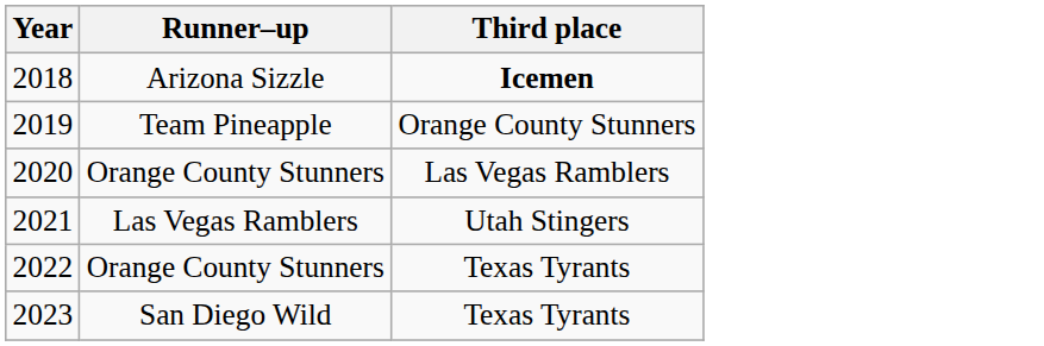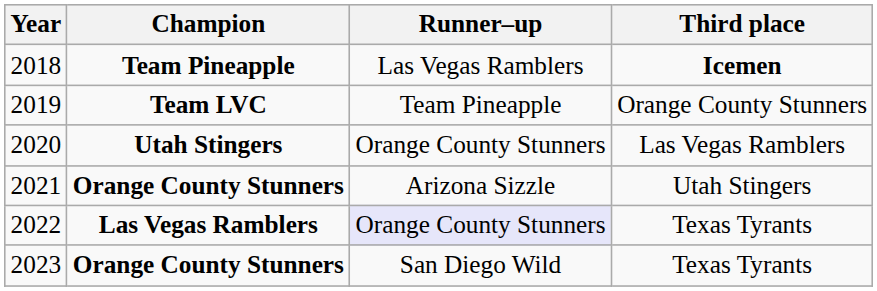+ column: Champion | Team Pineapple | Team LVC | Utah Stingers | Orange County Stunners | Las Vegas Ramblers | Orange County Stunners
2018 | Runner–up: Arizona Sizzle -> Las Vegas Ramblers
2021 | Runner–up: Las Vegas Ramblers -> Arizona Sizzle
2022 | Runner–up: no background -> lavender background
